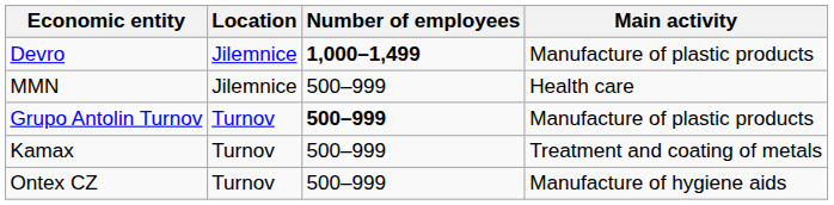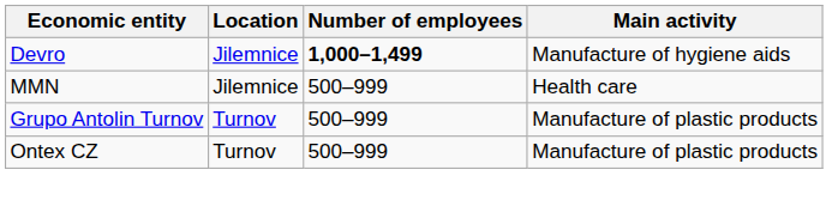Devro | Main activity: Manufacture of plastic products -> Manufacture of hygiene aids
Grupo Antolin Turnov | Number of employees: bold -> normal
- row: Kamax | Turnov | 500–999 | Treatment and coating of metals
Ontex CZ | Main activity: Manufacture of hygiene aids -> Manufacture of plastic products
